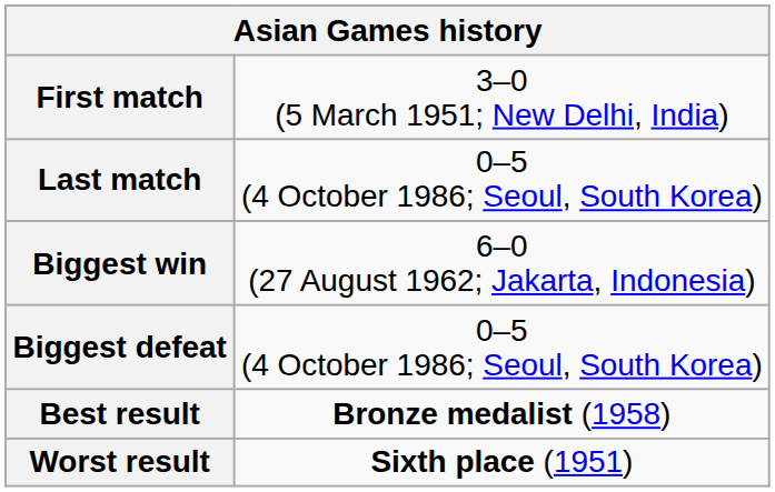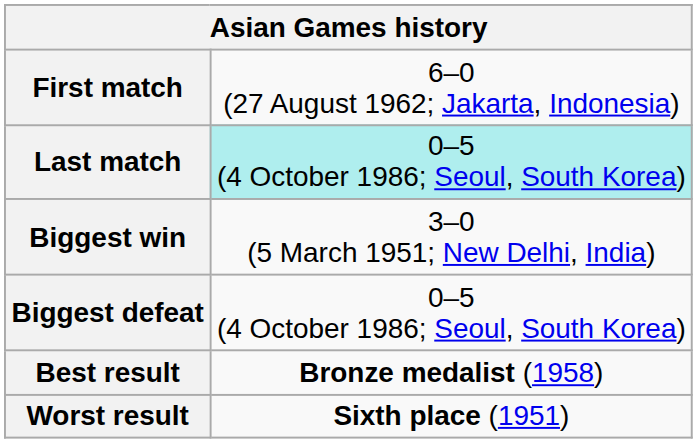First match | column 2: 3–0 (5 March 1951; New Delhi, India) -> 6–0 (27 August 1962; Jakarta, Indonesia)
Last match | column 2: no background -> paleturquoise background
Biggest win | column 2: 6–0 (27 August 1962; Jakarta, Indonesia) -> 3–0 (5 March 1951; New Delhi, India)
